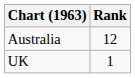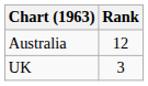UK | Rank: 1 -> 3
